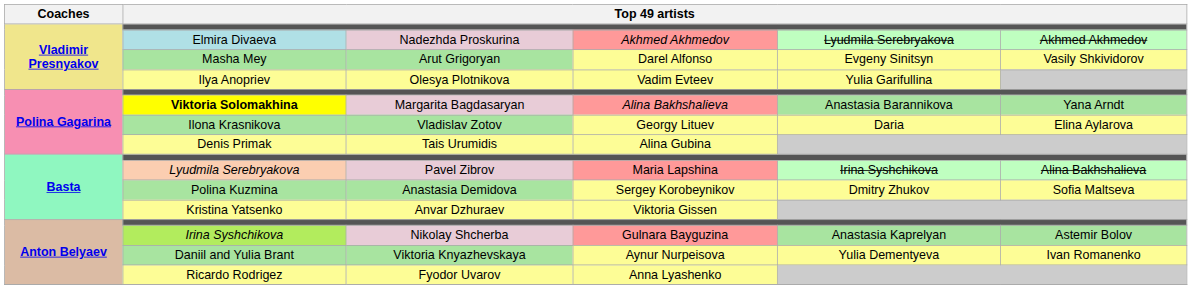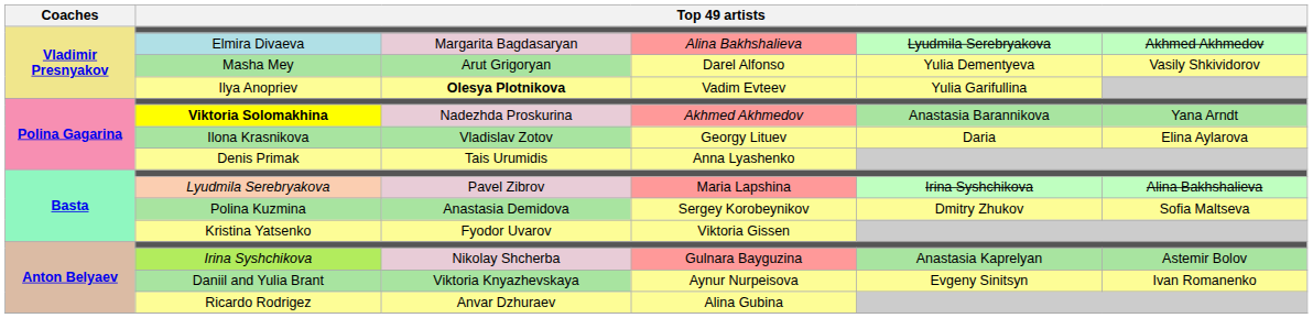Elmira Divaeva | column 3: Nadezhda Proskurina -> Margarita Bagdasaryan
Elmira Divaeva | column 4: Akhmed Akhmedov -> Alina Bakhshalieva
Masha Mey | column 5: Evgeny Sinitsyn -> Yulia Dementyeva
Ilya Anopriev | column 3: normal -> bold
Viktoria Solomakhina | column 3: Margarita Bagdasaryan -> Nadezhda Proskurina
Viktoria Solomakhina | column 4: Alina Bakhshalieva -> Akhmed Akhmedov
Denis Primak | column 4: Alina Gubina -> Anna Lyashenko
Kristina Yatsenko | column 3: Anvar Dzhuraev -> Fyodor Uvarov
Daniil and Yulia Brant | column 5: Yulia Dementyeva -> Evgeny Sinitsyn
Ricardo Rodrigez | column 3: Fyodor Uvarov -> Anvar Dzhuraev
Ricardo Rodrigez | column 4: Anna Lyashenko -> Alina Gubina
